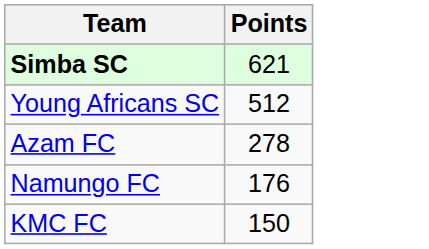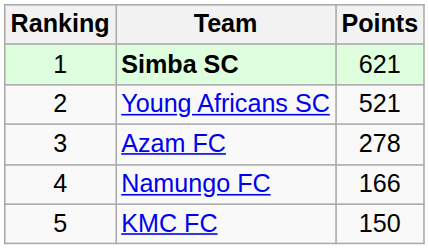+ column: Ranking | 1 | 2 | 3 | 4 | 5
Young Africans SC | Points: 512 -> 521
Namungo FC | Points: 176 -> 166
